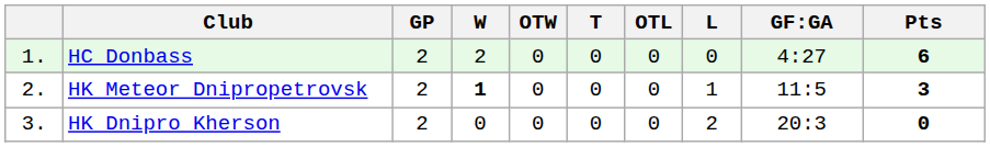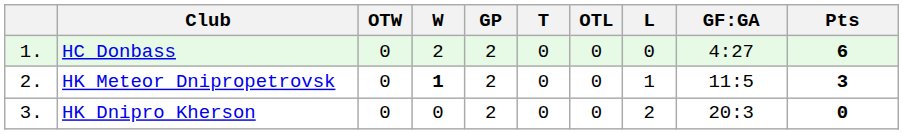columns swapped: GP <-> OTW
